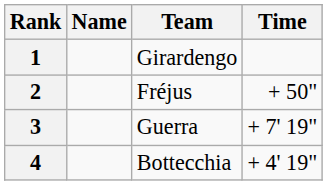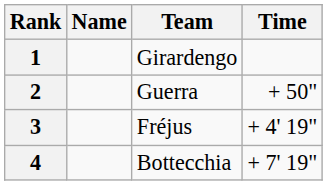2 | Team: Fréjus -> Guerra
3 | Team: Guerra -> Fréjus
3 | Time: + 7' 19" -> + 4' 19"
4 | Time: + 4' 19" -> + 7' 19"
